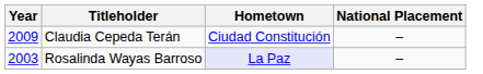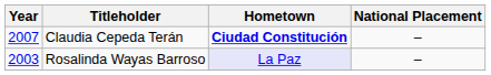Claudia Cepeda Terán | Year: 2009 -> 2007
Claudia Cepeda Terán | Hometown: normal -> bold
